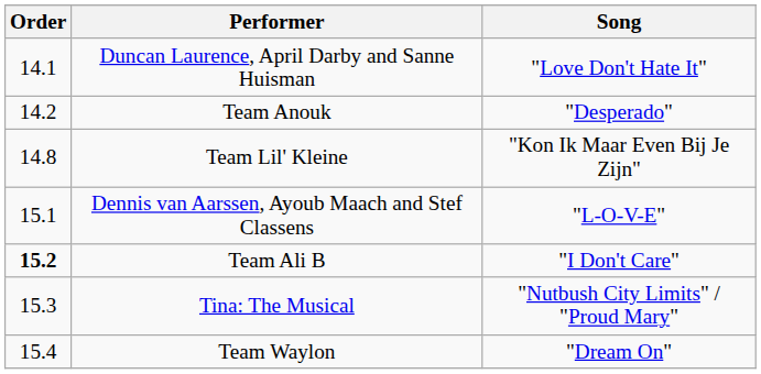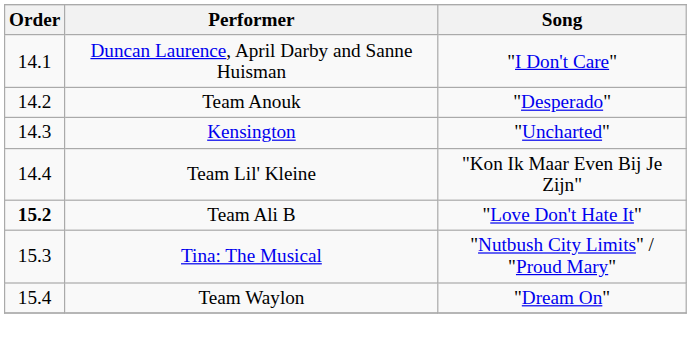Duncan Laurence, April Darby and Sanne Huisman | Song: "Love Don't Hate It" -> "I Don't Care"
+ row: 14.3 | Kensington | "Uncharted"
Team Lil' Kleine | Order: 14.8 -> 14.4
- row: 15.1 | Dennis van Aarssen, Ayoub Maach and Stef Classens | "L-O-V-E"
Team Ali B | Song: "I Don't Care" -> "Love Don't Hate It"
